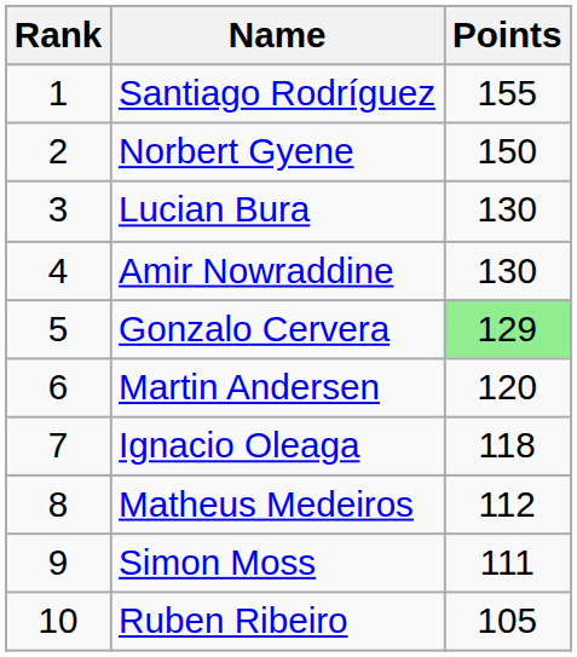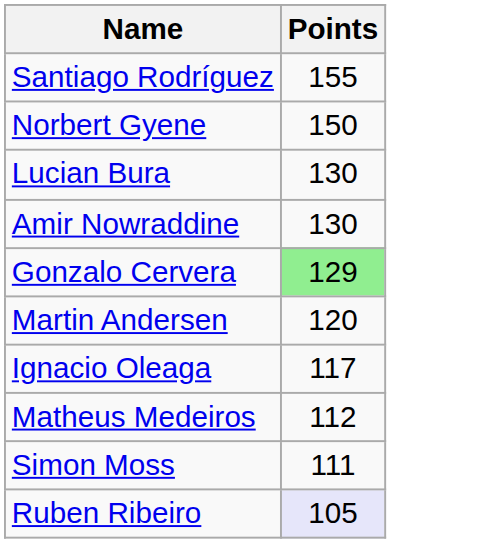- column: Rank | 1 | 2 | 3 | 4 | 5 | 6 | 7 | 8 | 9 | 10
Ignacio Oleaga | Points: 118 -> 117
Ruben Ribeiro | Points: no background -> lavender background
